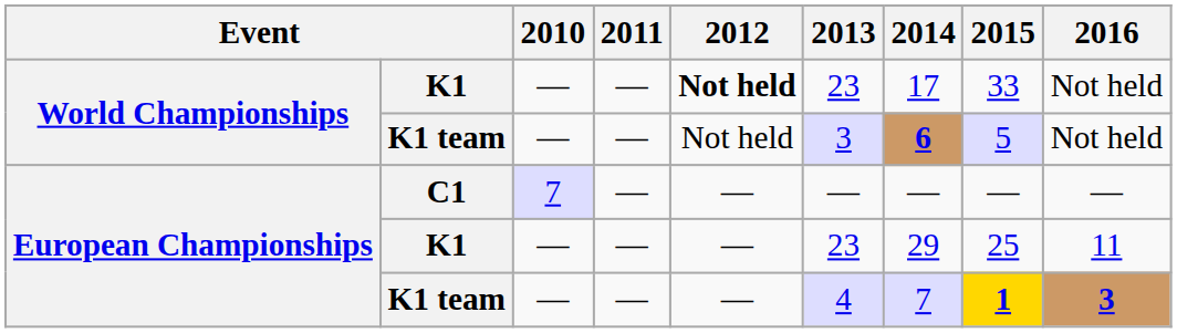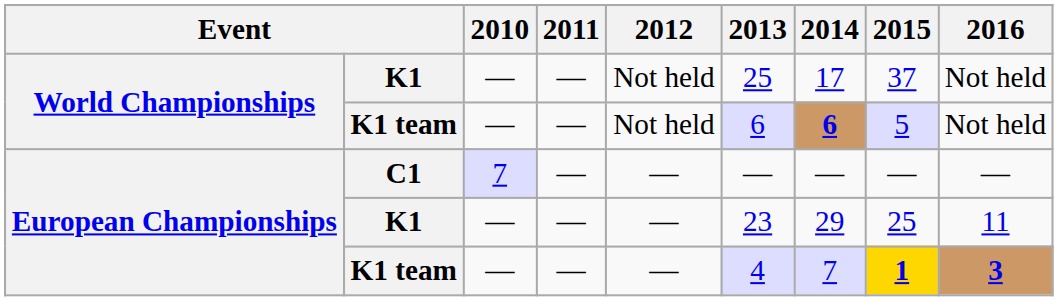World Championships / K1 | 2012: bold -> normal
World Championships / K1 | 2013: 23 -> 25
World Championships / K1 | 2015: 33 -> 37
World Championships / K1 team | 2013: 3 -> 6
